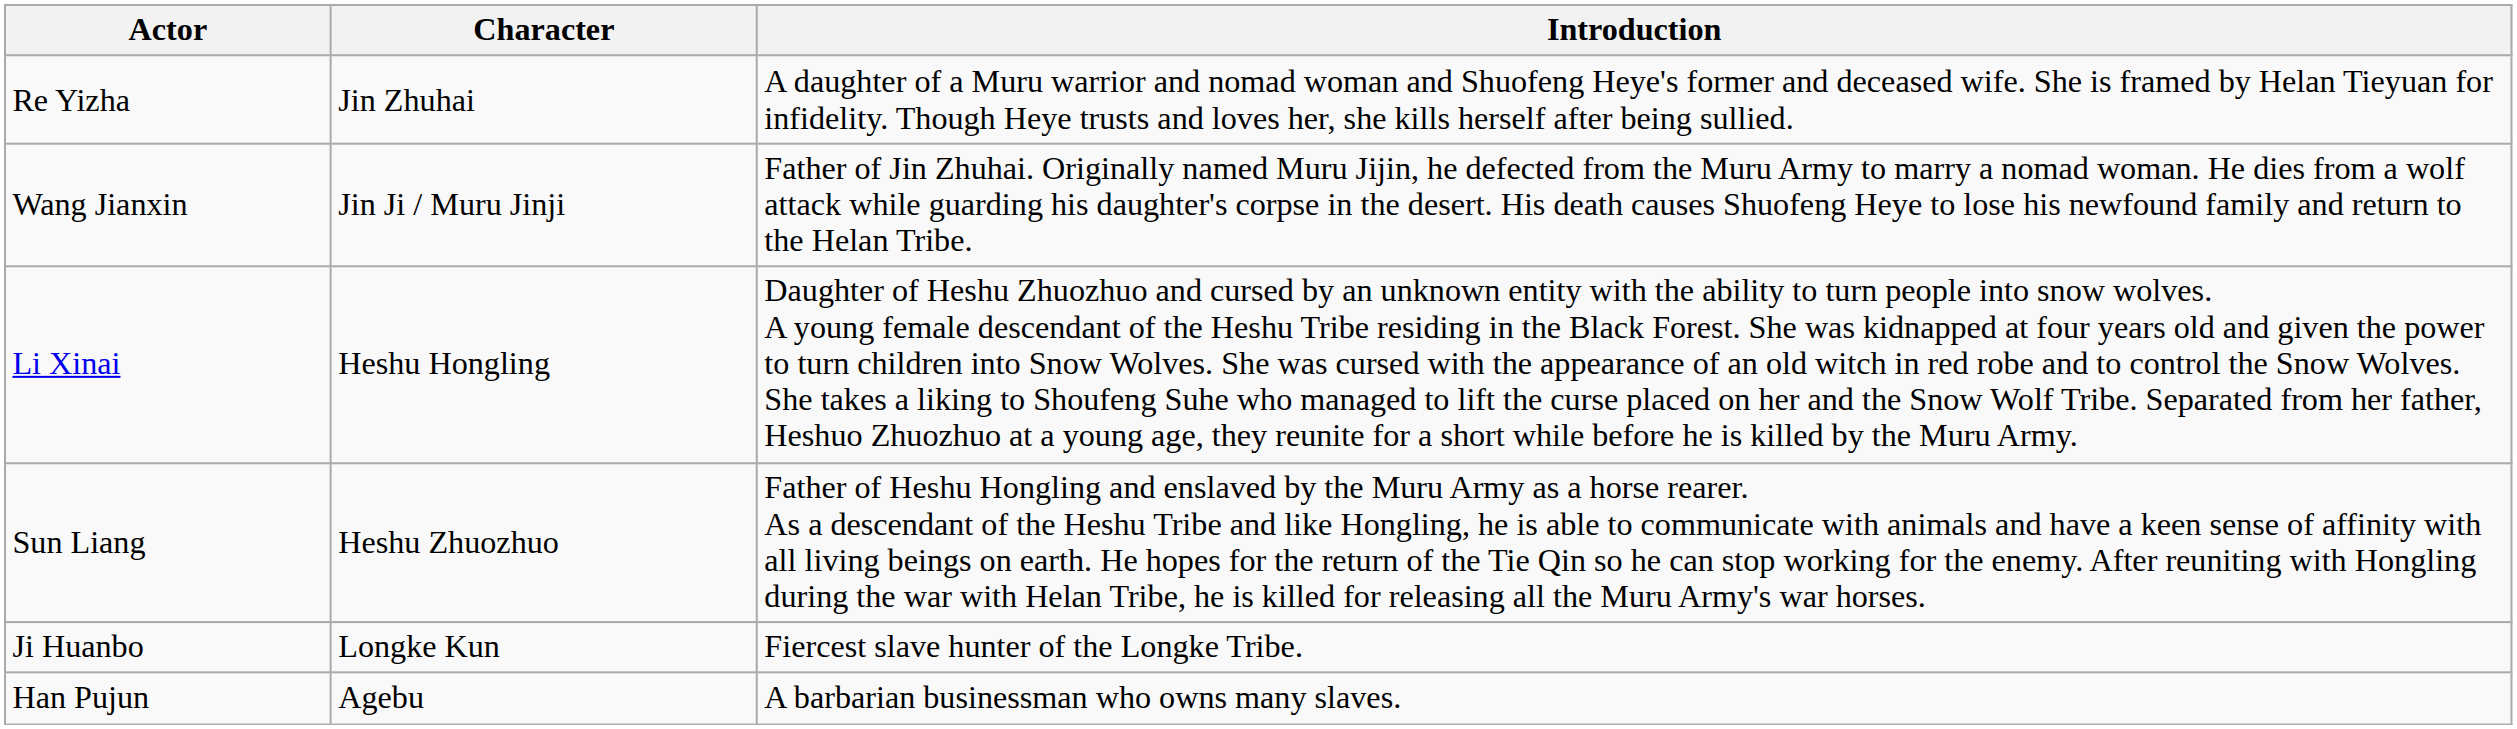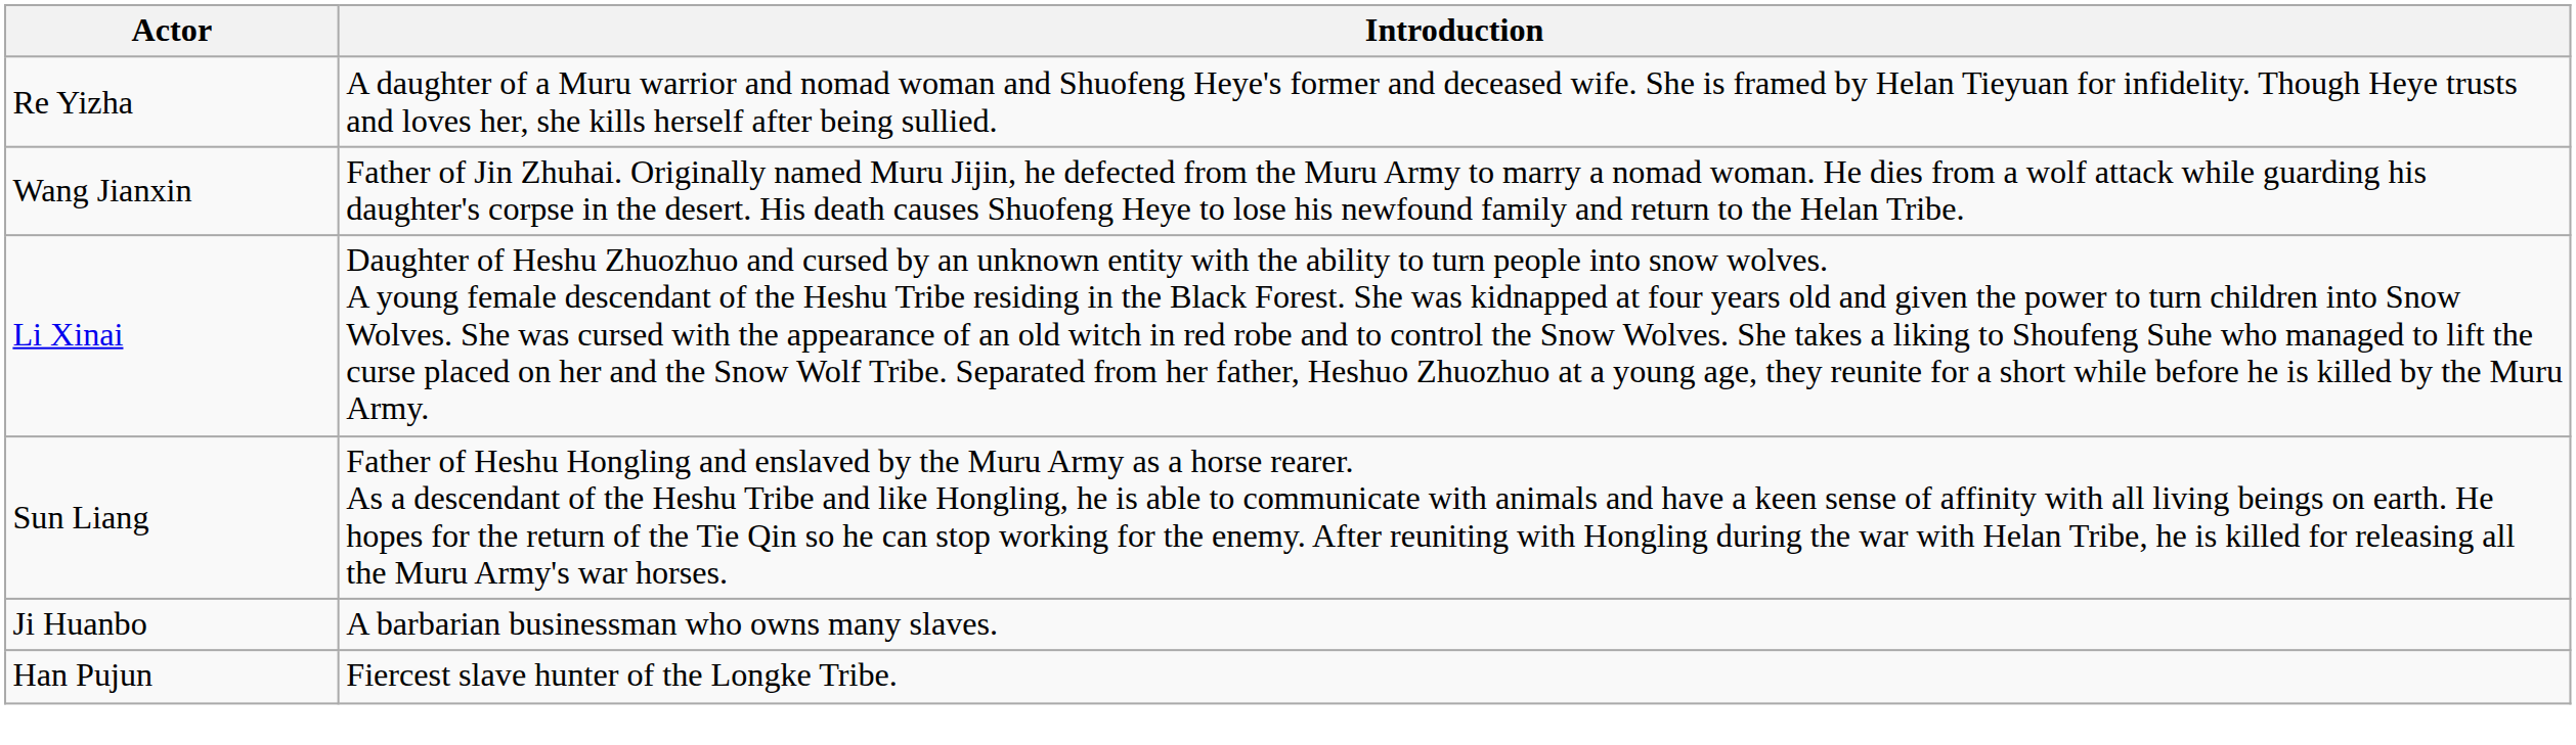- column: Character | Jin Zhuhai | Jin Ji / Muru Jinji | Heshu Hongling | Heshu Zhuozhuo | Longke Kun | Agebu
Ji Huanbo | Introduction: Fiercest slave hunter of the Longke Tribe. -> A barbarian businessman who owns many slaves.
Han Pujun | Introduction: A barbarian businessman who owns many slaves. -> Fiercest slave hunter of the Longke Tribe.
